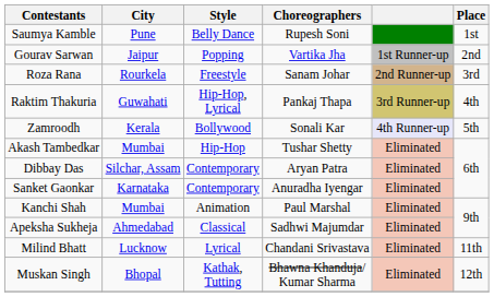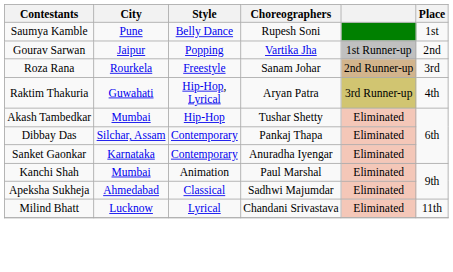Raktim Thakuria | Choreographers: Pankaj Thapa -> Aryan Patra
- row: Zamroodh | Kerala | Bollywood | Sonali Kar | 4th Runner-up | 5th
Dibbay Das | Choreographers: Aryan Patra -> Pankaj Thapa
- row: Muskan Singh | Bhopal | Kathak, Tutting | Bhawna Khanduja/ Kumar Sharma | Eliminated | 12th
